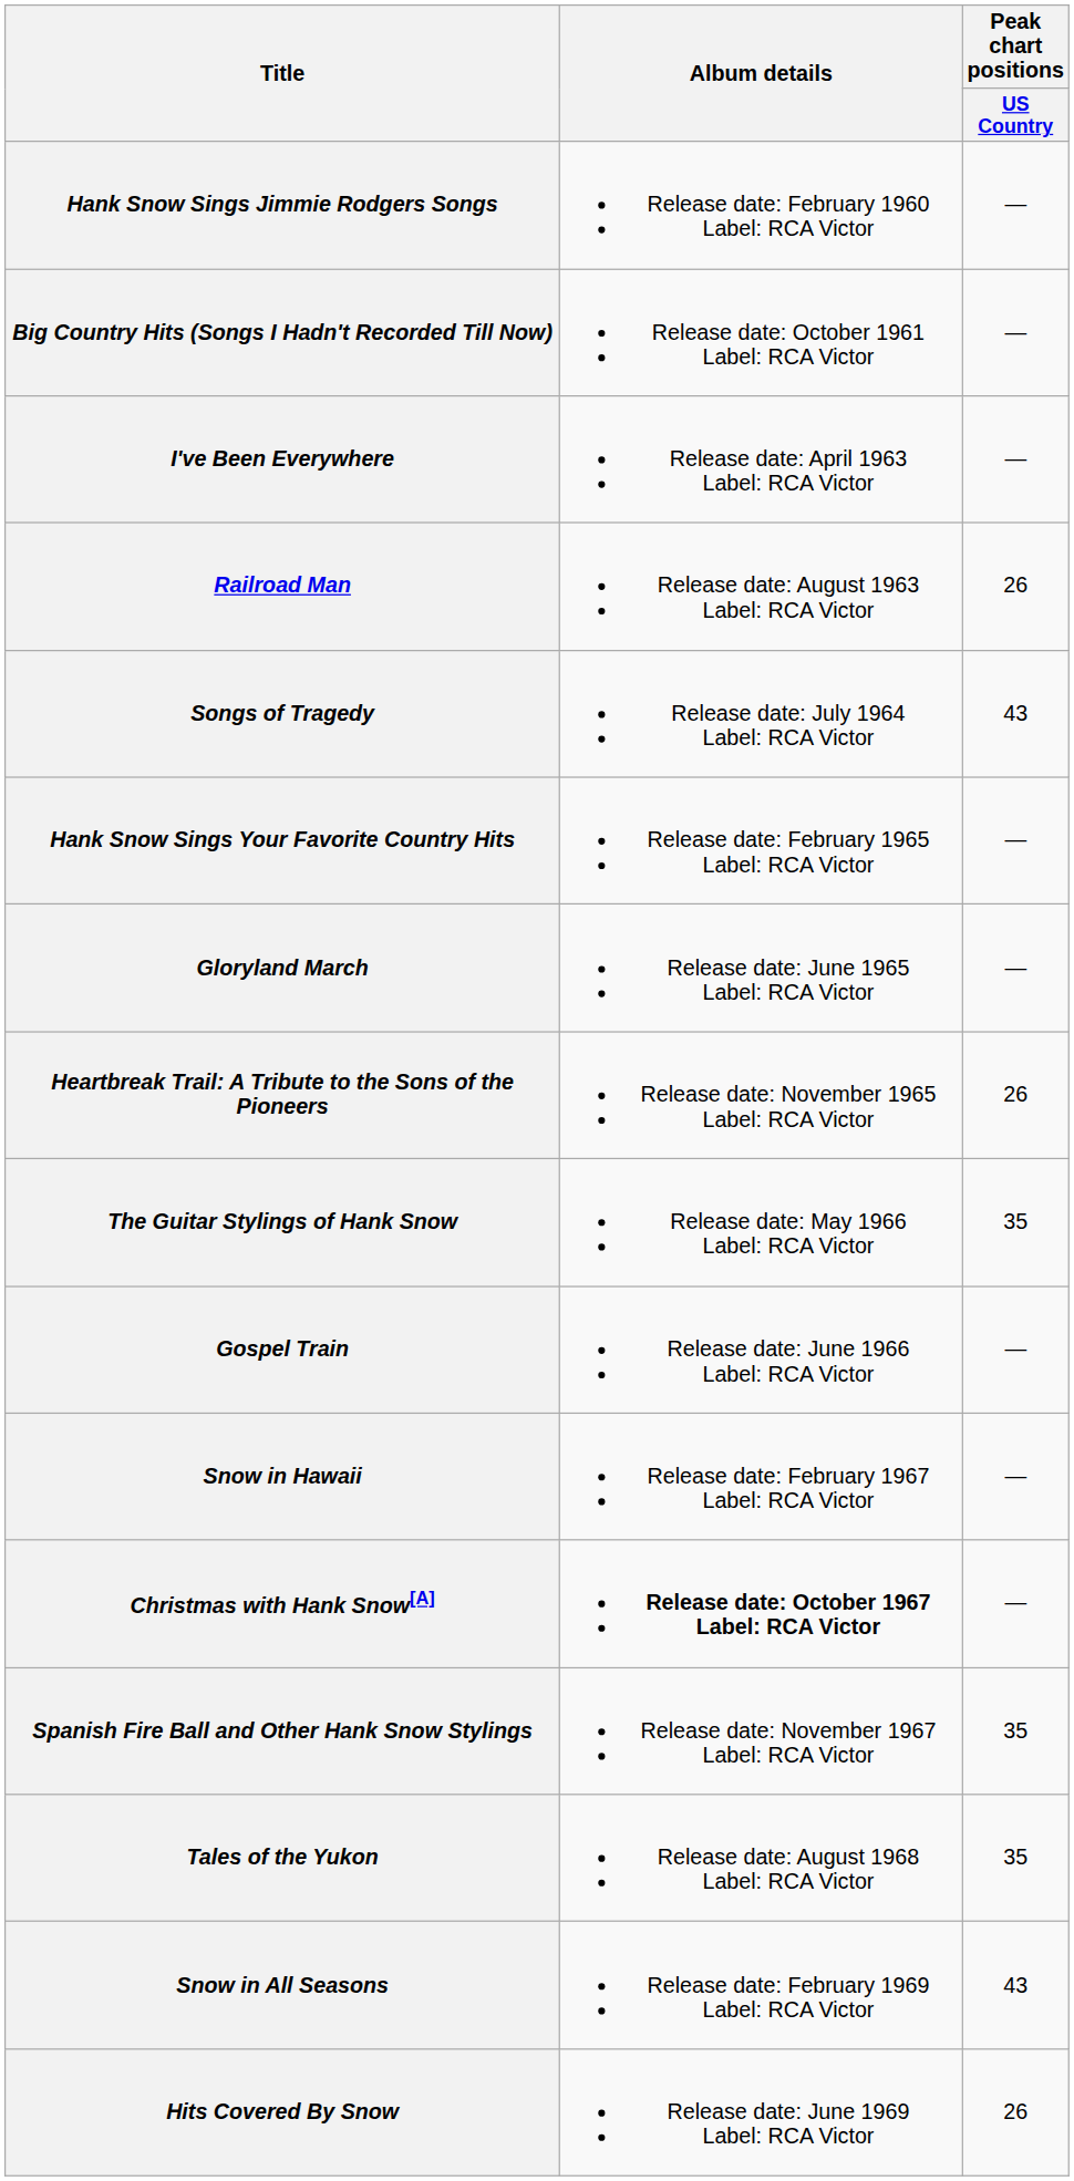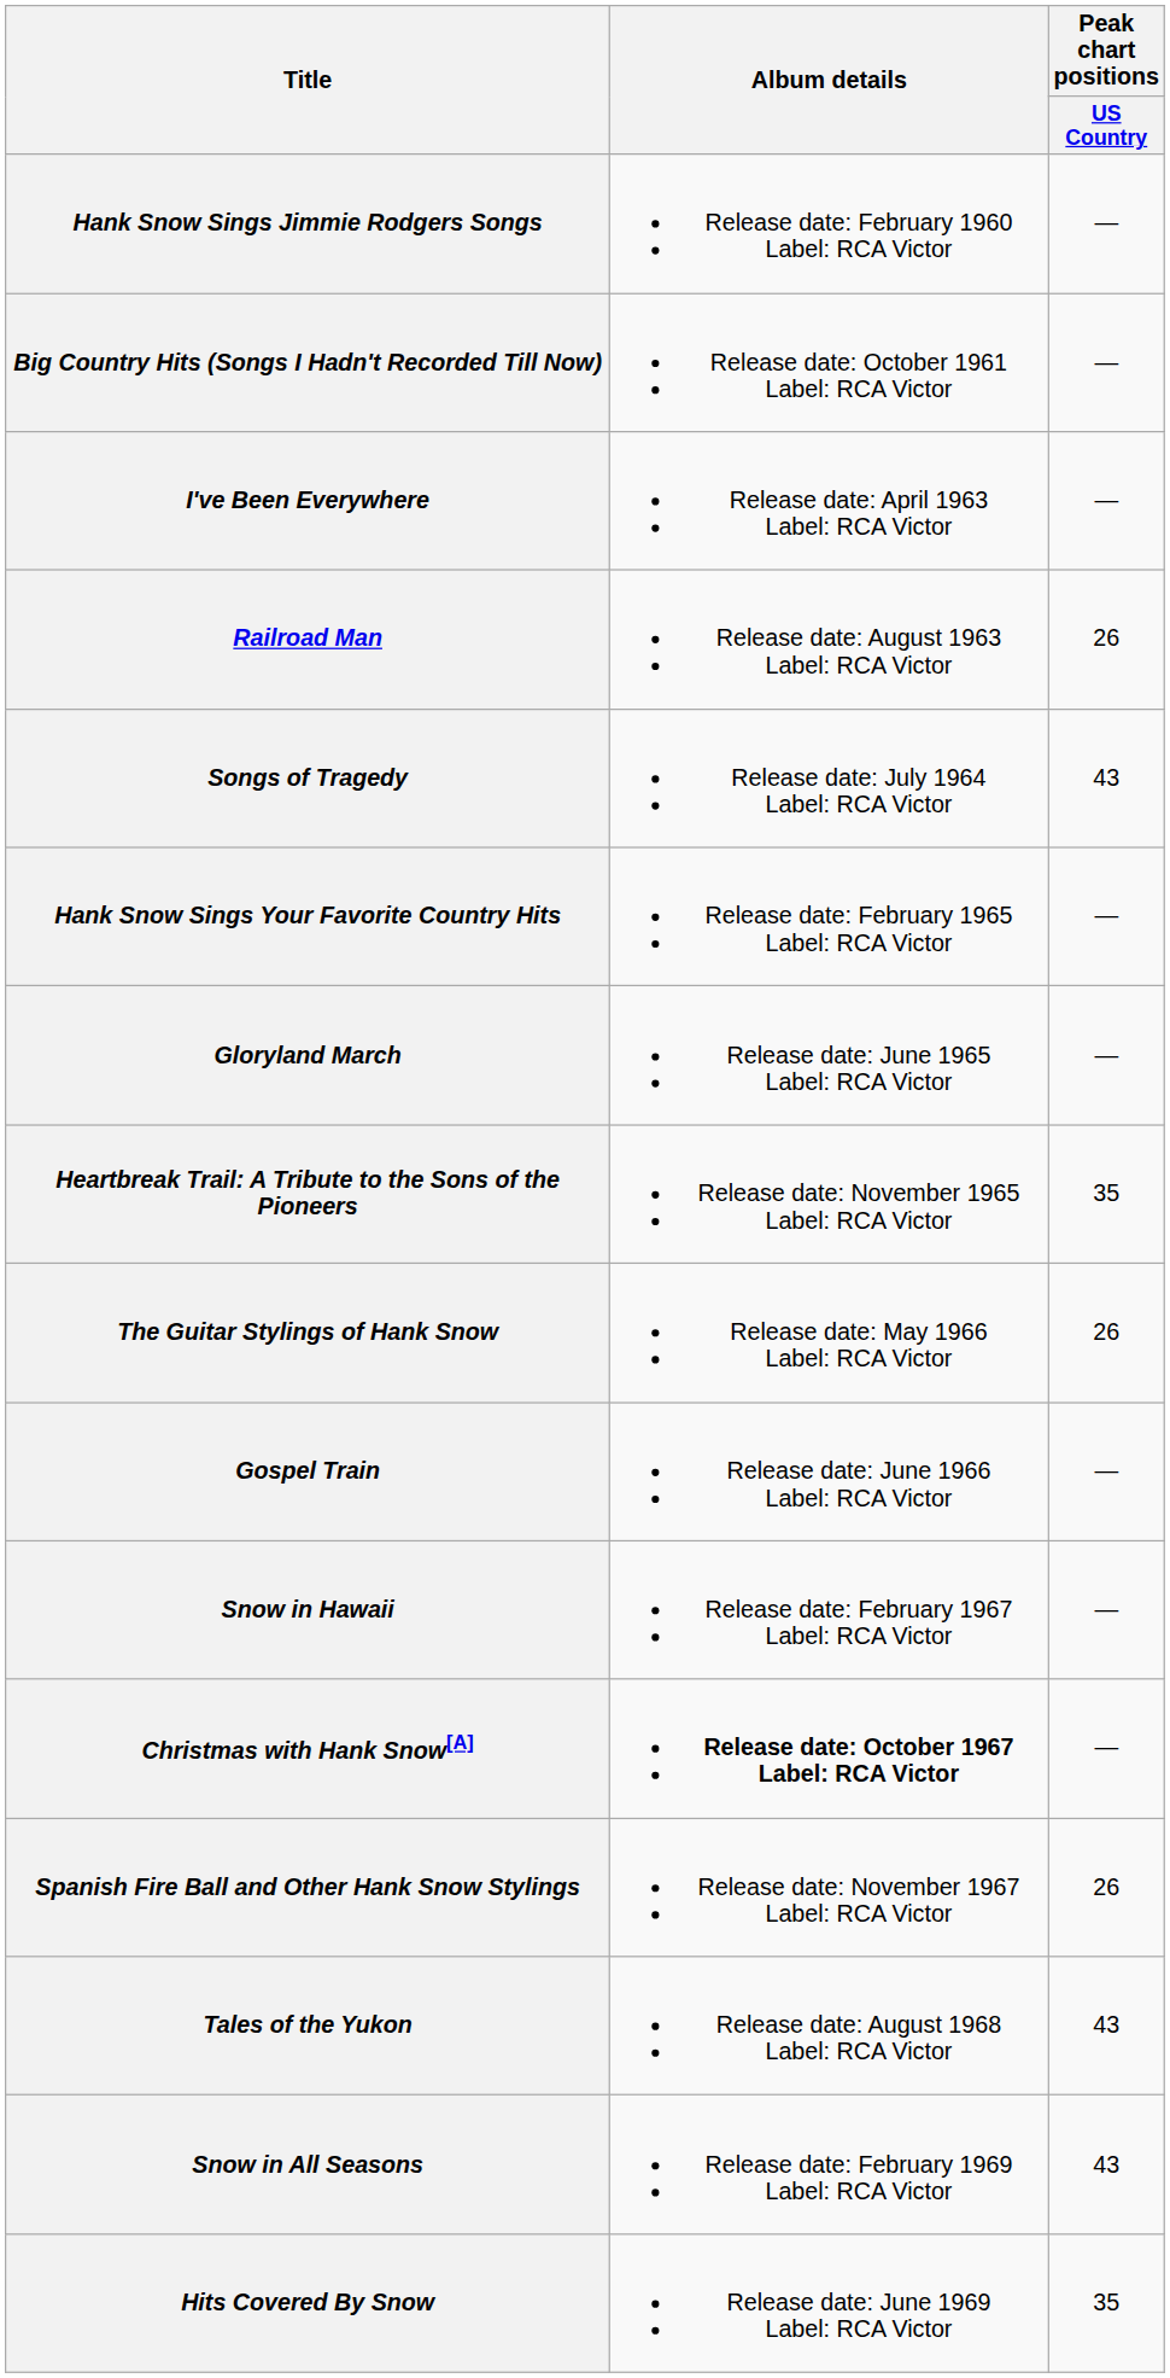Heartbreak Trail: A Tribute to the Sons of the Pioneers | Peak chart positions / US Country: 26 -> 35
The Guitar Stylings of Hank Snow | Peak chart positions / US Country: 35 -> 26
Spanish Fire Ball and Other Hank Snow Stylings | Peak chart positions / US Country: 35 -> 26
Tales of the Yukon | Peak chart positions / US Country: 35 -> 43
Hits Covered By Snow | Peak chart positions / US Country: 26 -> 35
